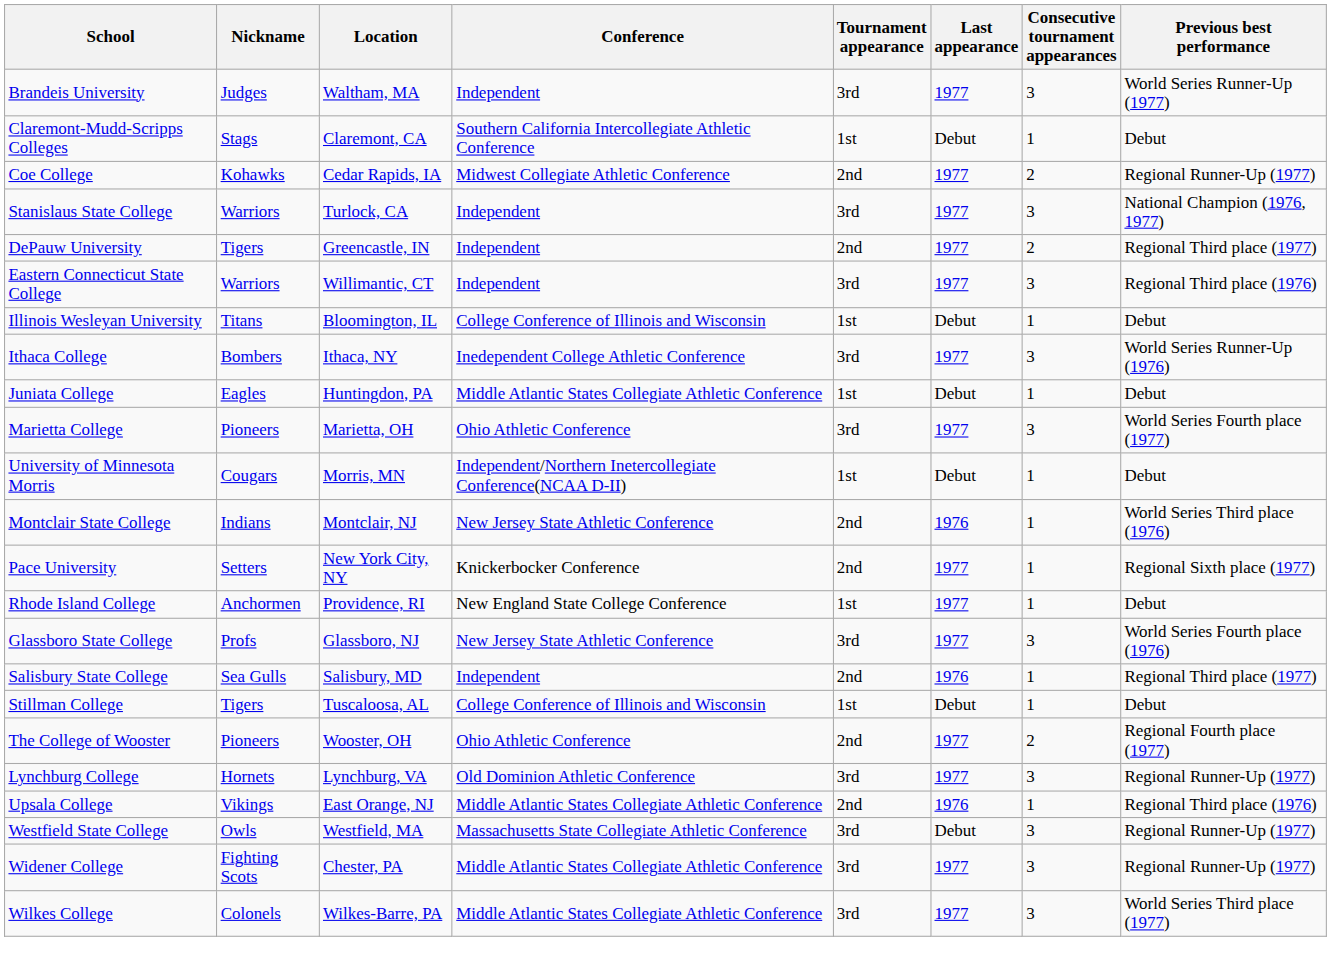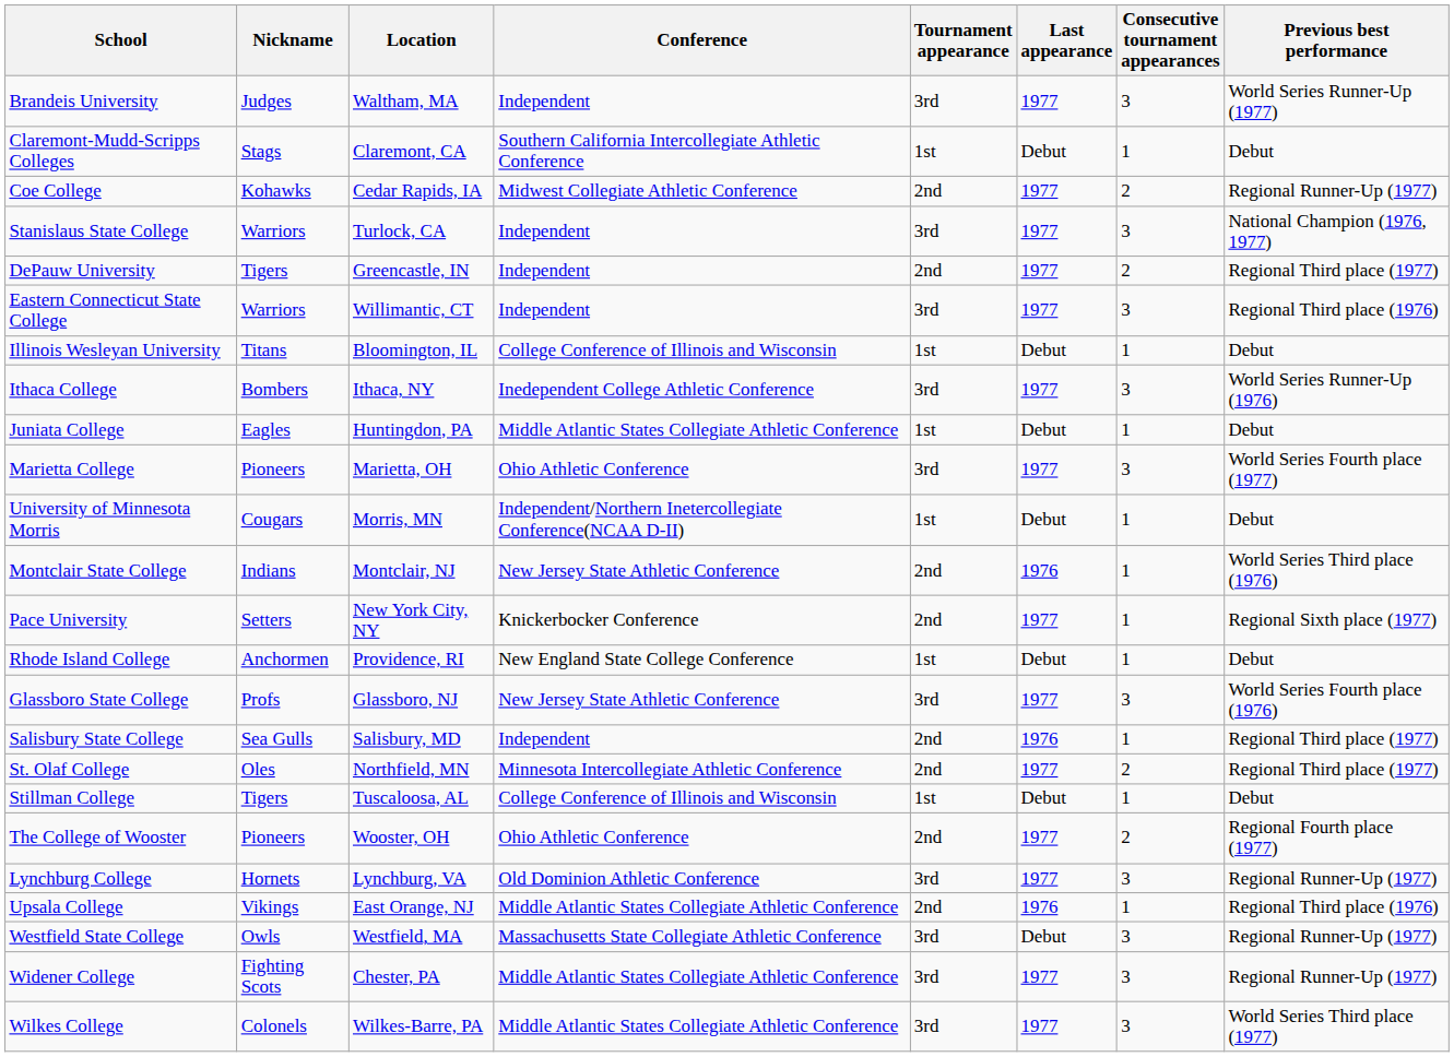Rhode Island College | Last appearance: 1977 -> Debut
+ row: St. Olaf College | Oles | Northfield, MN | Minnesota Intercollegiate Athletic Conference | 2nd | 1977 | 2 | Regional Third place (1977)
